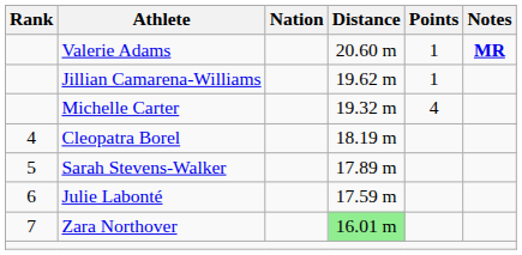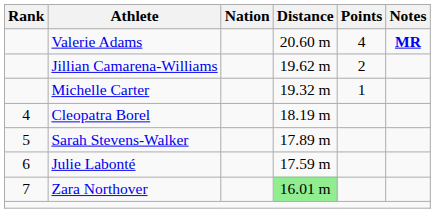Valerie Adams | Points: 1 -> 4
Jillian Camarena-Williams | Points: 1 -> 2
Michelle Carter | Points: 4 -> 1
